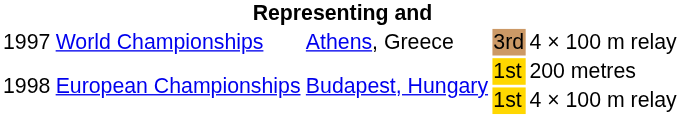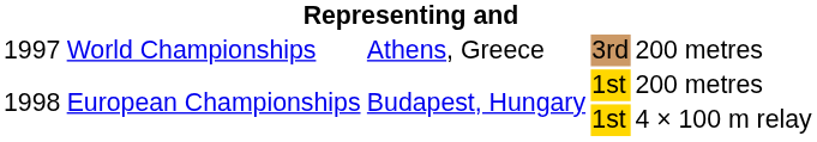1997 | column 5: 4 × 100 m relay -> 200 metres
